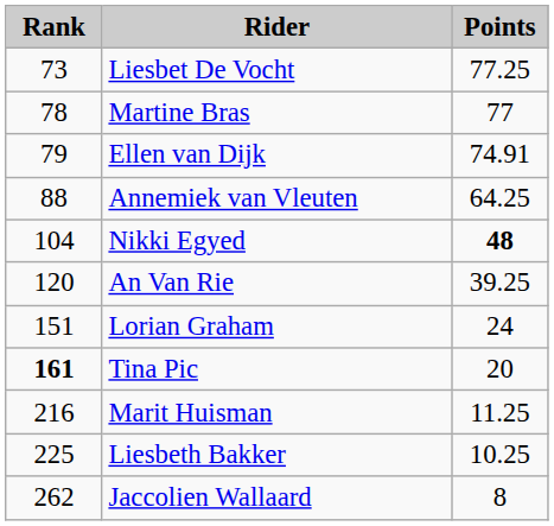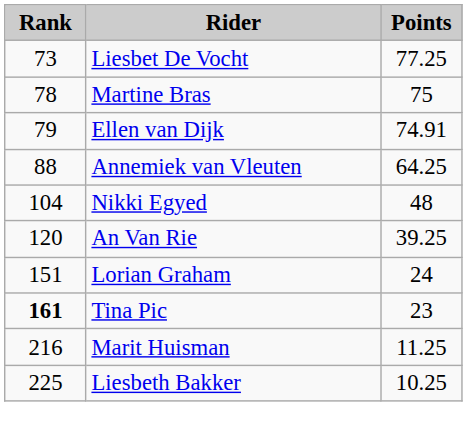Martine Bras | Points: 77 -> 75
Nikki Egyed | Points: bold -> normal
Tina Pic | Points: 20 -> 23
- row: 262 | Jaccolien Wallaard | 8
